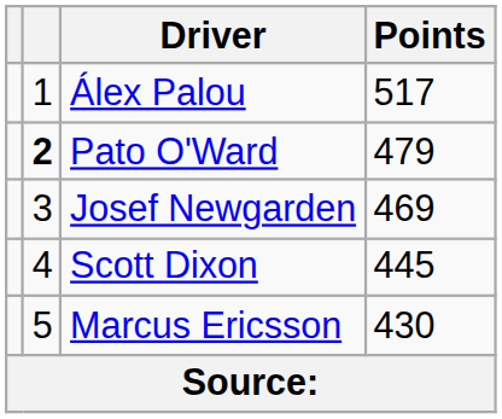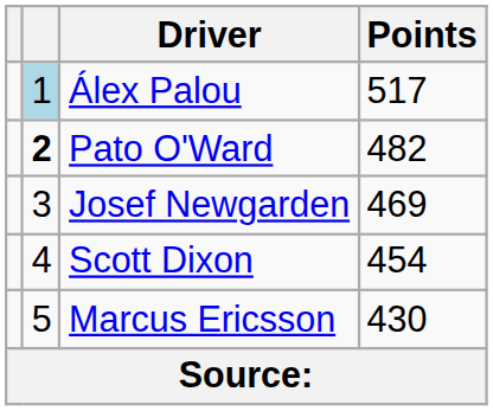Álex Palou | column 2: no background -> lightblue background
Pato O'Ward | Points: 479 -> 482
Scott Dixon | Points: 445 -> 454
